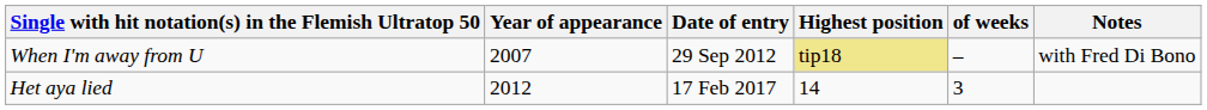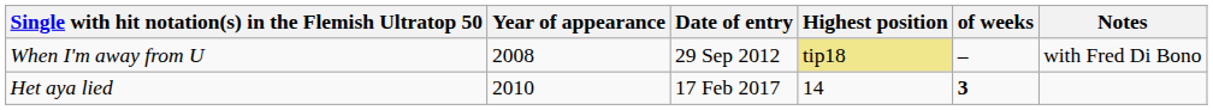When I'm away from U | Year of appearance: 2007 -> 2008
Het aya lied | Year of appearance: 2012 -> 2010
Het aya lied | of weeks: normal -> bold
